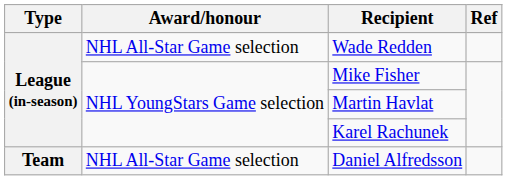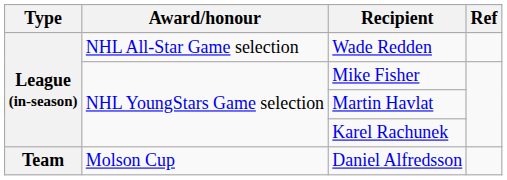Daniel Alfredsson | Award/honour: NHL All-Star Game selection -> Molson Cup
